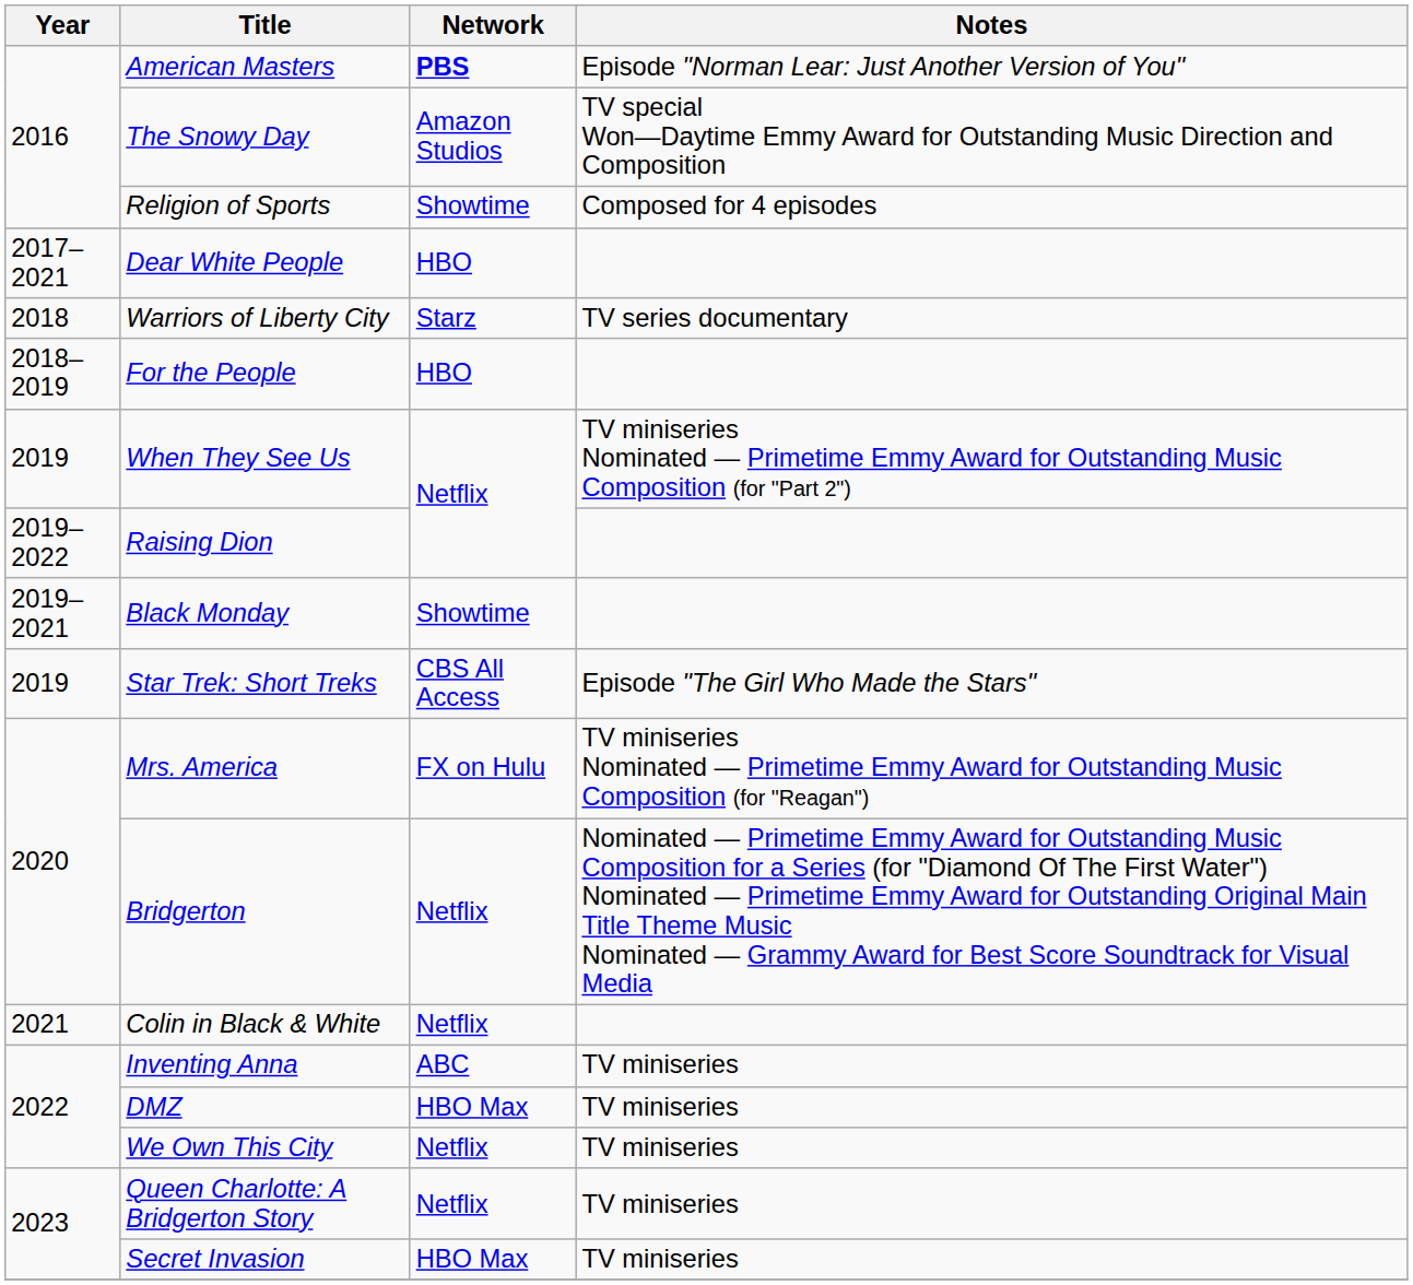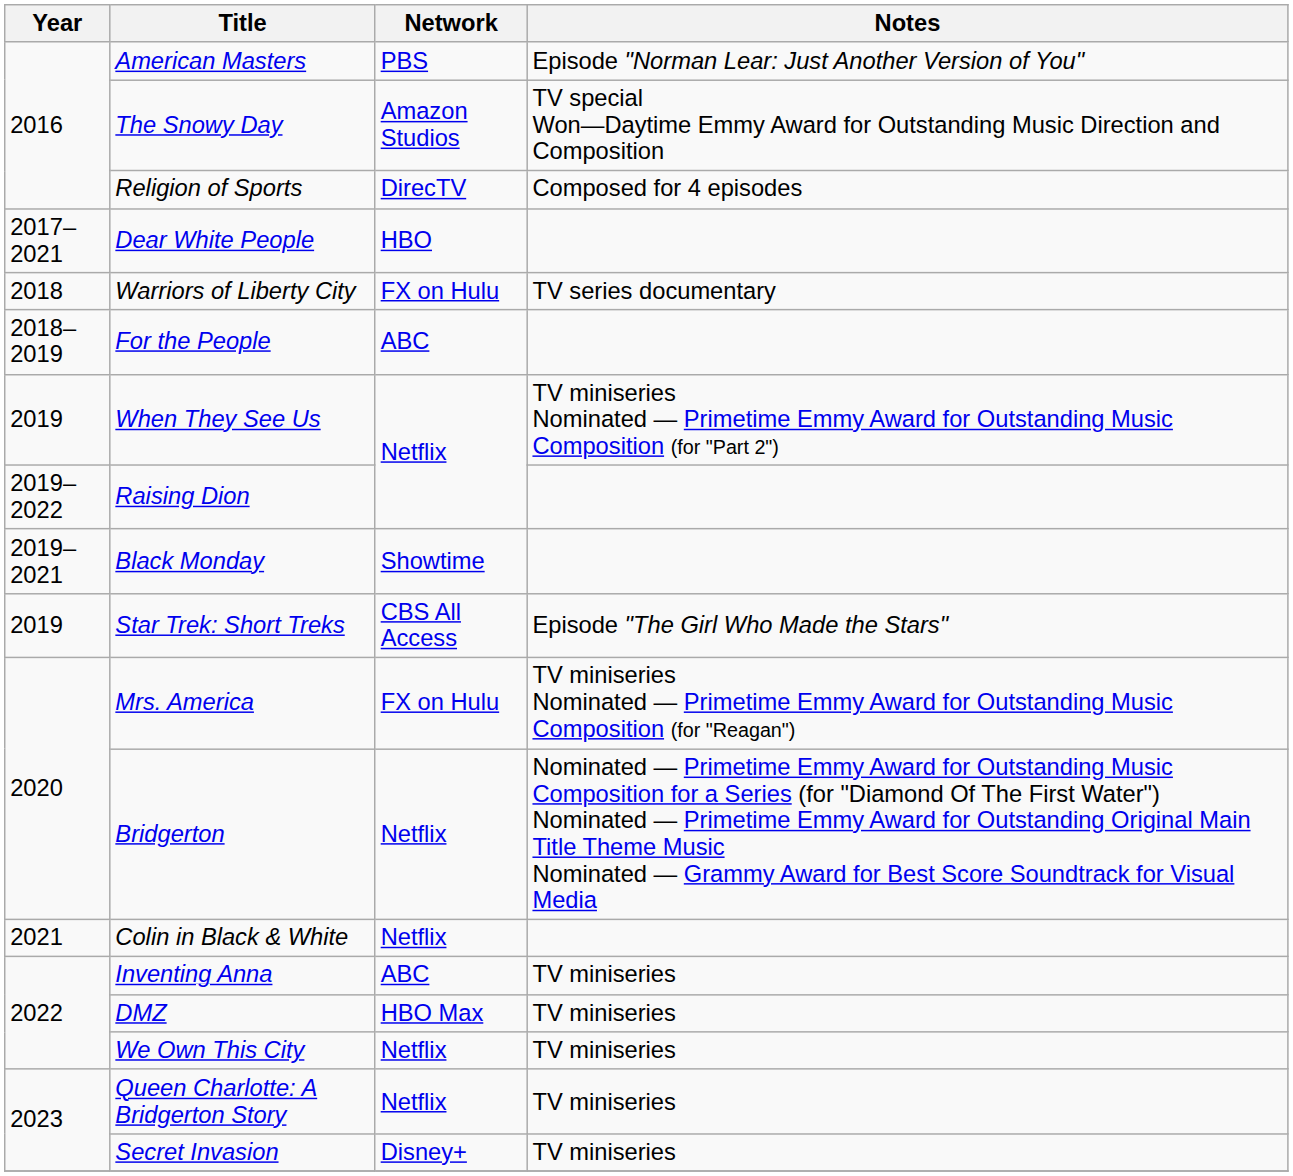American Masters | Network: bold -> normal
Religion of Sports | Network: Showtime -> DirecTV
Warriors of Liberty City | Network: Starz -> FX on Hulu
For the People | Network: HBO -> ABC
Secret Invasion | Network: HBO Max -> Disney+
